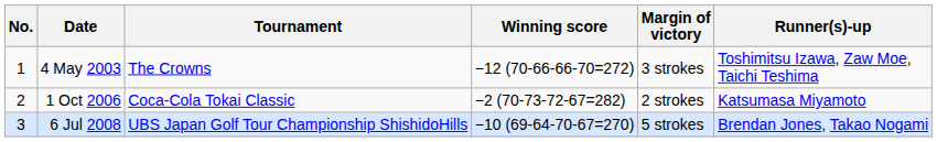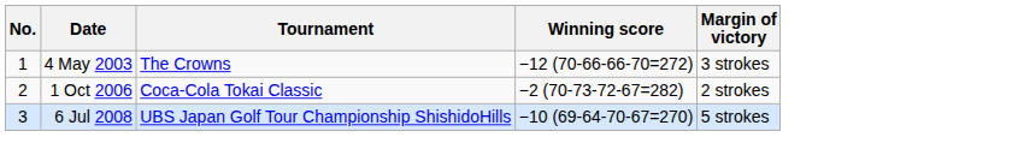- column: Runner(s)-up | Toshimitsu Izawa, Zaw Moe, Taichi Teshima | Katsumasa Miyamoto | Brendan Jones, Takao Nogami
